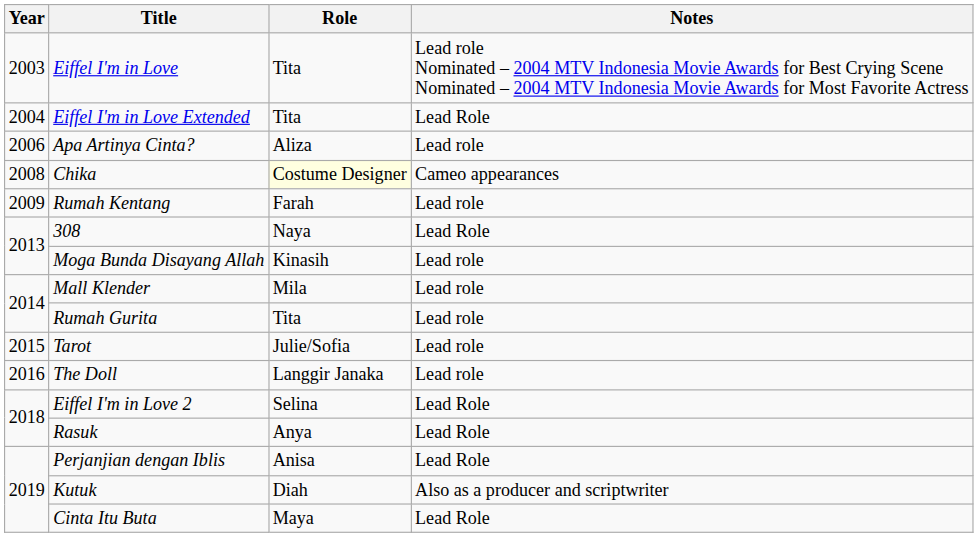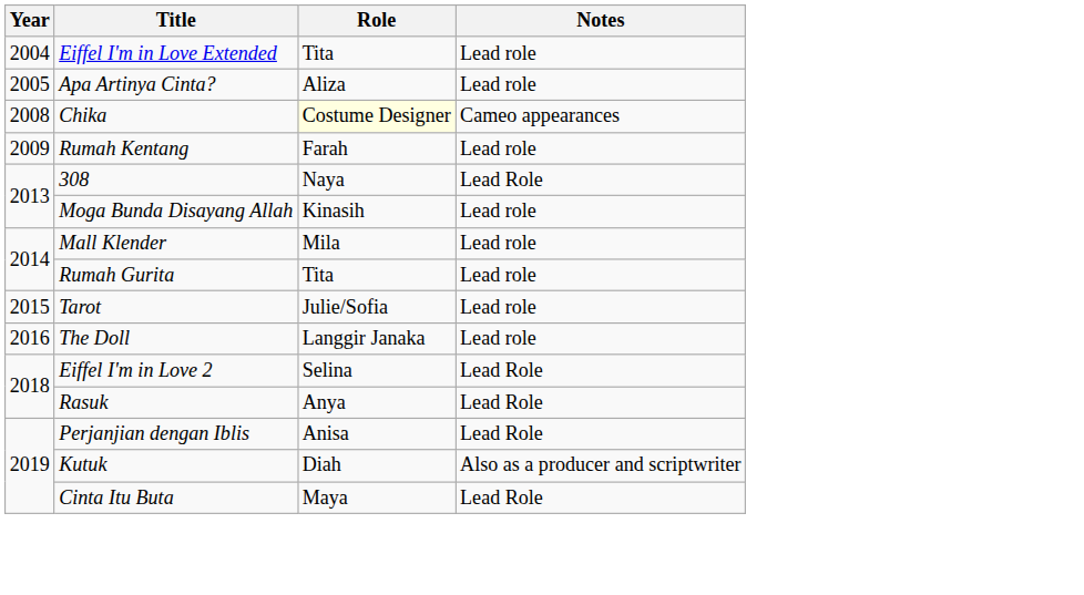- row: 2003 | Eiffel I'm in Love | Tita | Lead role Nominated – 2004 MTV Indonesia Movie Awards for Best Crying Scene Nominated – 2004 MTV Indonesia Movie Awards for Most Favorite Actress
Eiffel I'm in Love Extended | Notes: Lead Role -> Lead role
Apa Artinya Cinta? | Year: 2006 -> 2005
